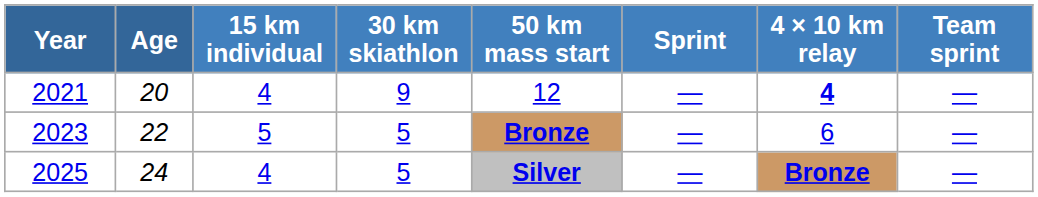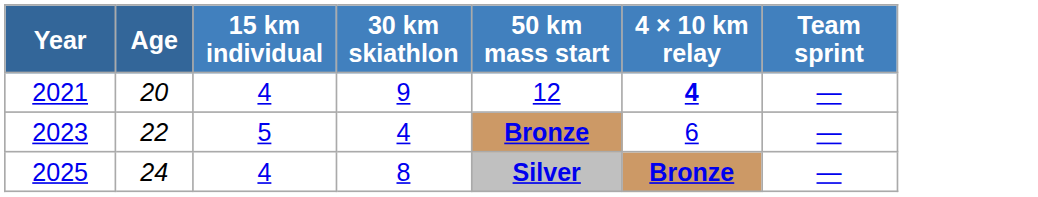- column: Sprint | — | — | —
2023 | 30 km skiathlon: 5 -> 4
2025 | 30 km skiathlon: 5 -> 8
